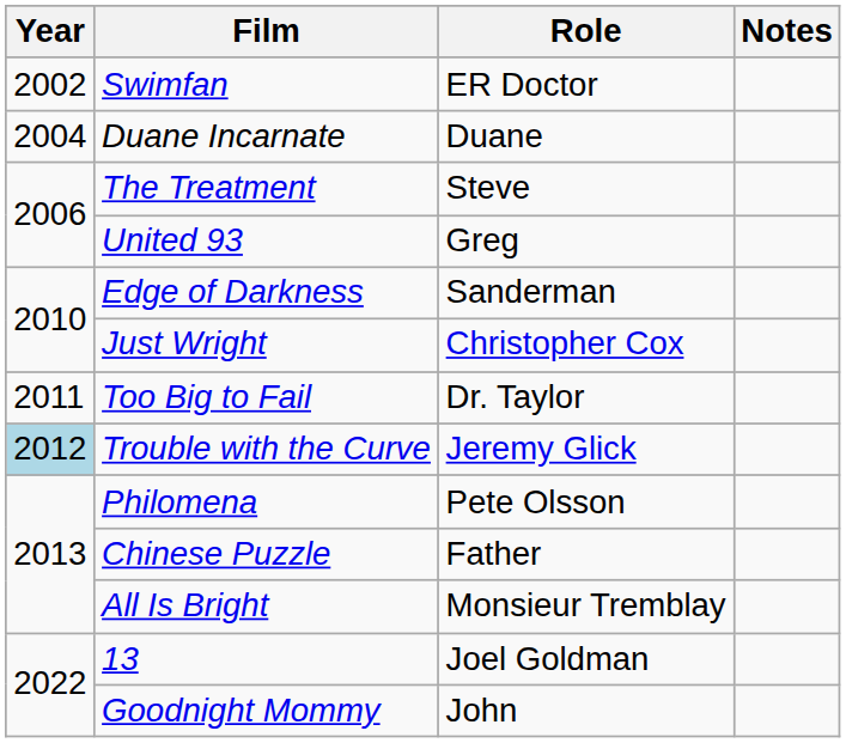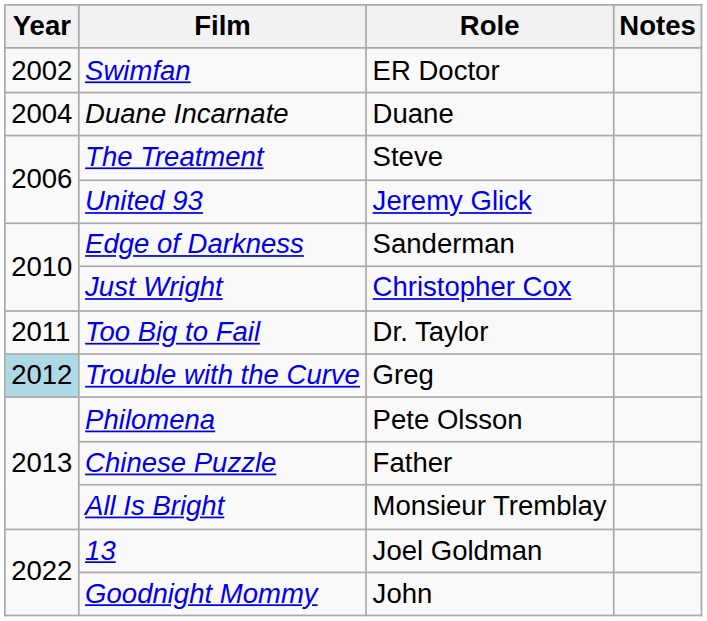United 93 | Role: Greg -> Jeremy Glick
Trouble with the Curve | Role: Jeremy Glick -> Greg
